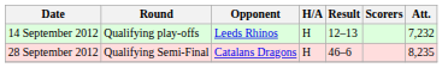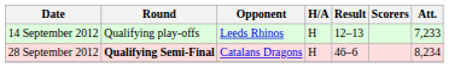14 September 2012 | Att.: 7,232 -> 7,233
28 September 2012 | Round: normal -> bold
28 September 2012 | Att.: 8,235 -> 8,234
